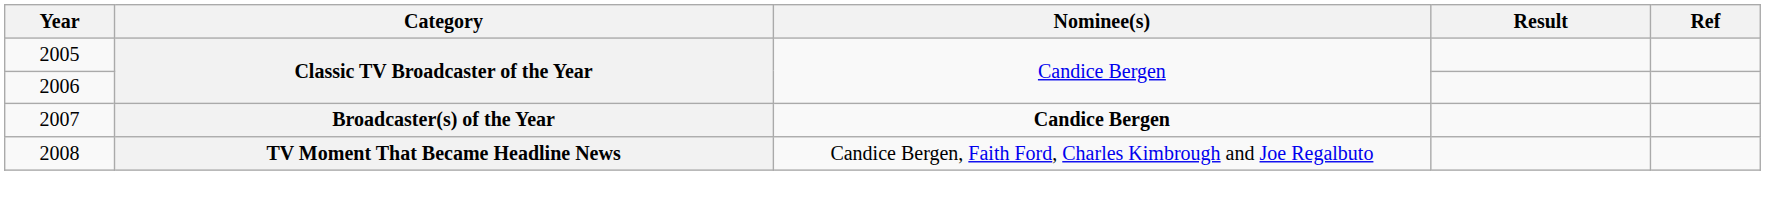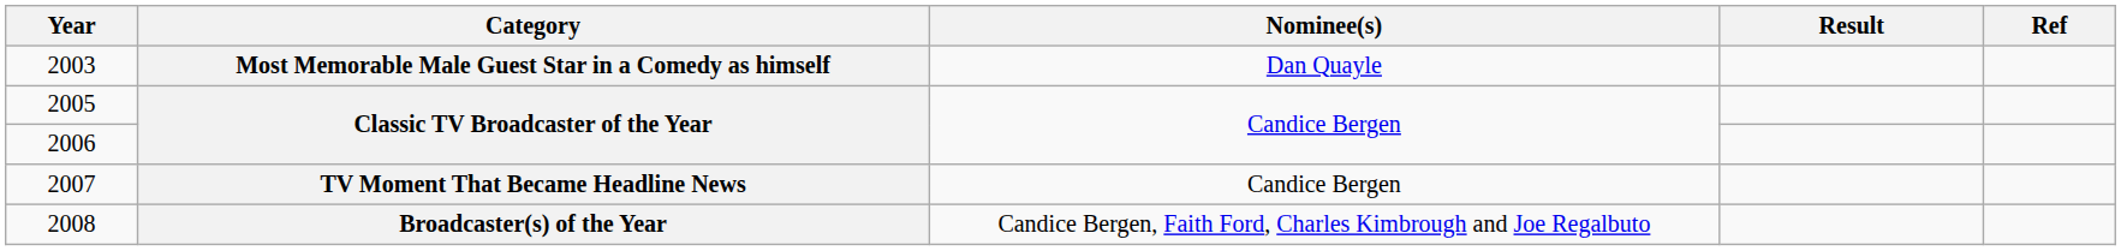+ row: 2003 | Most Memorable Male Guest Star in a Comedy as himself | Dan Quayle
2007 | Category: Broadcaster(s) of the Year -> TV Moment That Became Headline News
2007 | Nominee(s): bold -> normal
2008 | Category: TV Moment That Became Headline News -> Broadcaster(s) of the Year
